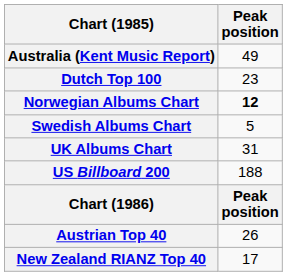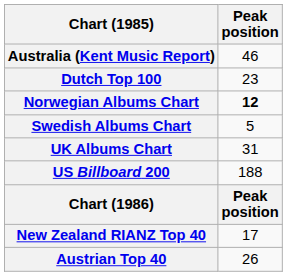Australia (Kent Music Report) | Peak position: 49 -> 46
rows swapped: Austrian Top 40 <-> New Zealand RIANZ Top 40
